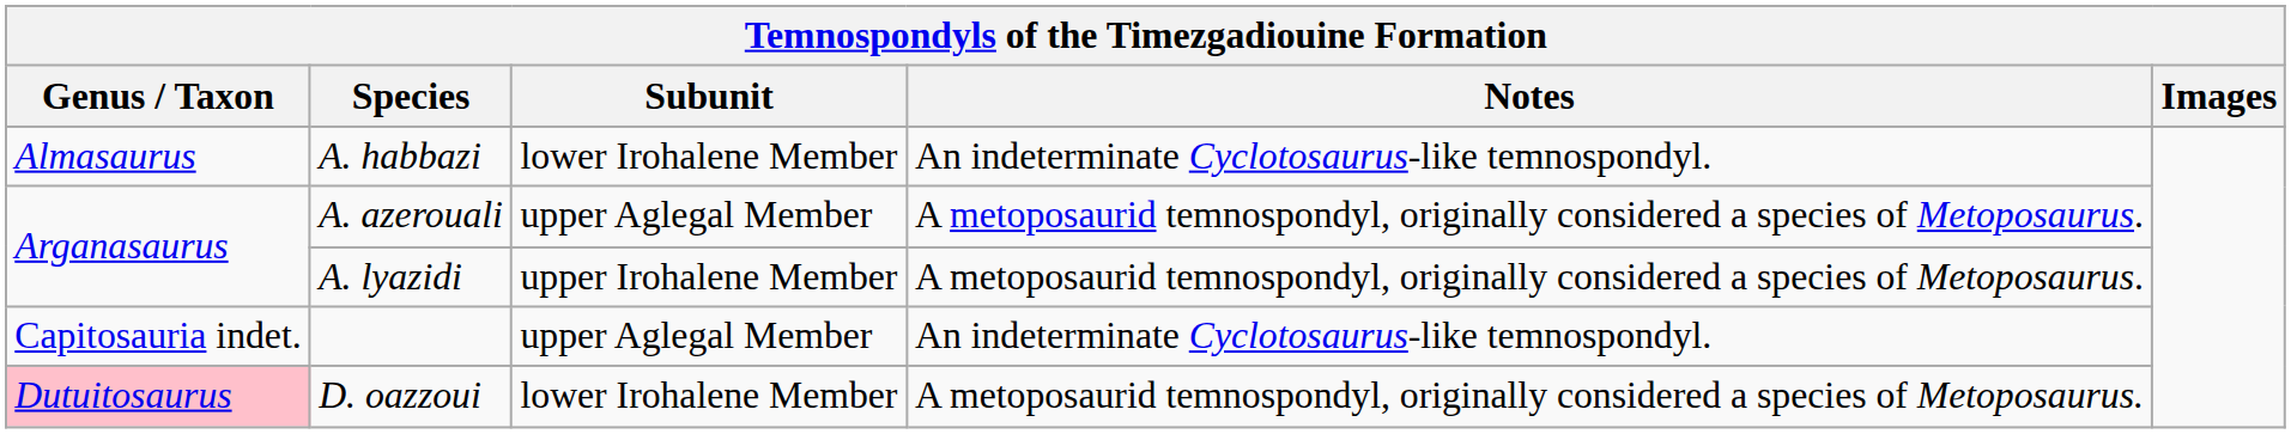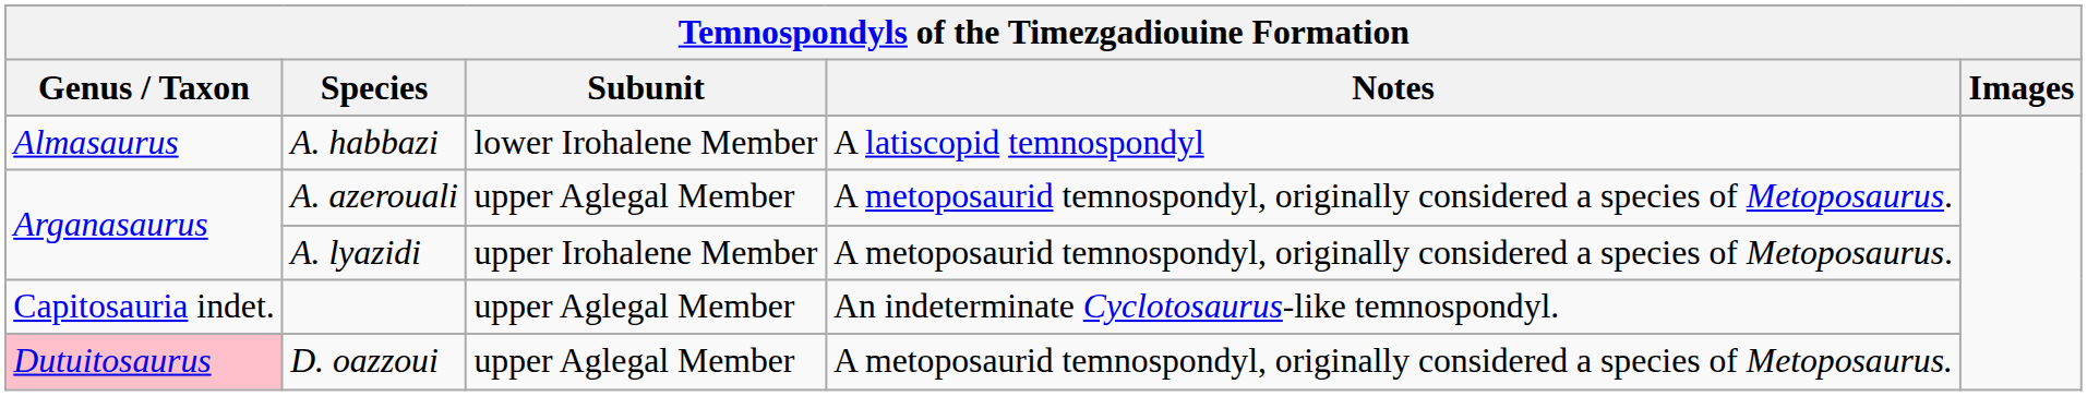A. habbazi | Notes: An indeterminate Cyclotosaurus-like temnospondyl. -> A latiscopid temnospondyl
D. oazzoui | Subunit: lower Irohalene Member -> upper Aglegal Member
